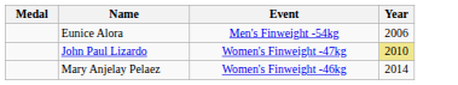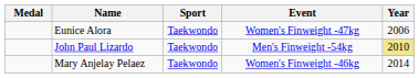+ column: Sport | Taekwondo | Taekwondo | Taekwondo
Eunice Alora | Event: Men's Finweight -54kg -> Women's Finweight -47kg
John Paul Lizardo | Event: Women's Finweight -47kg -> Men's Finweight -54kg
